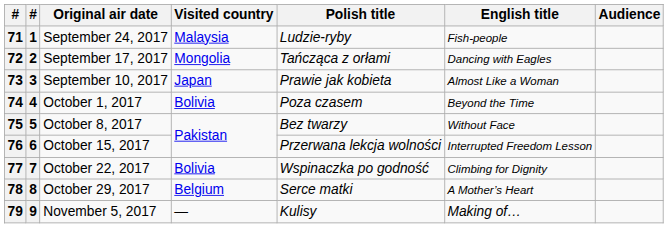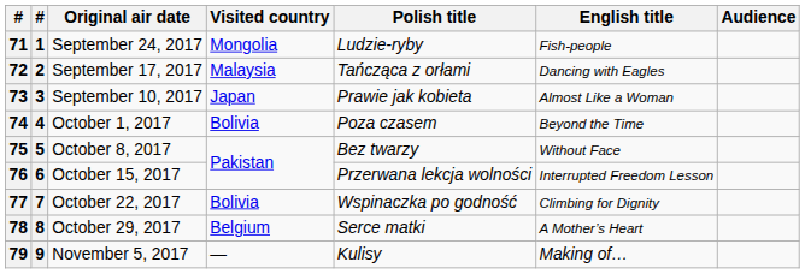71 | Visited country: Malaysia -> Mongolia
72 | Visited country: Mongolia -> Malaysia
